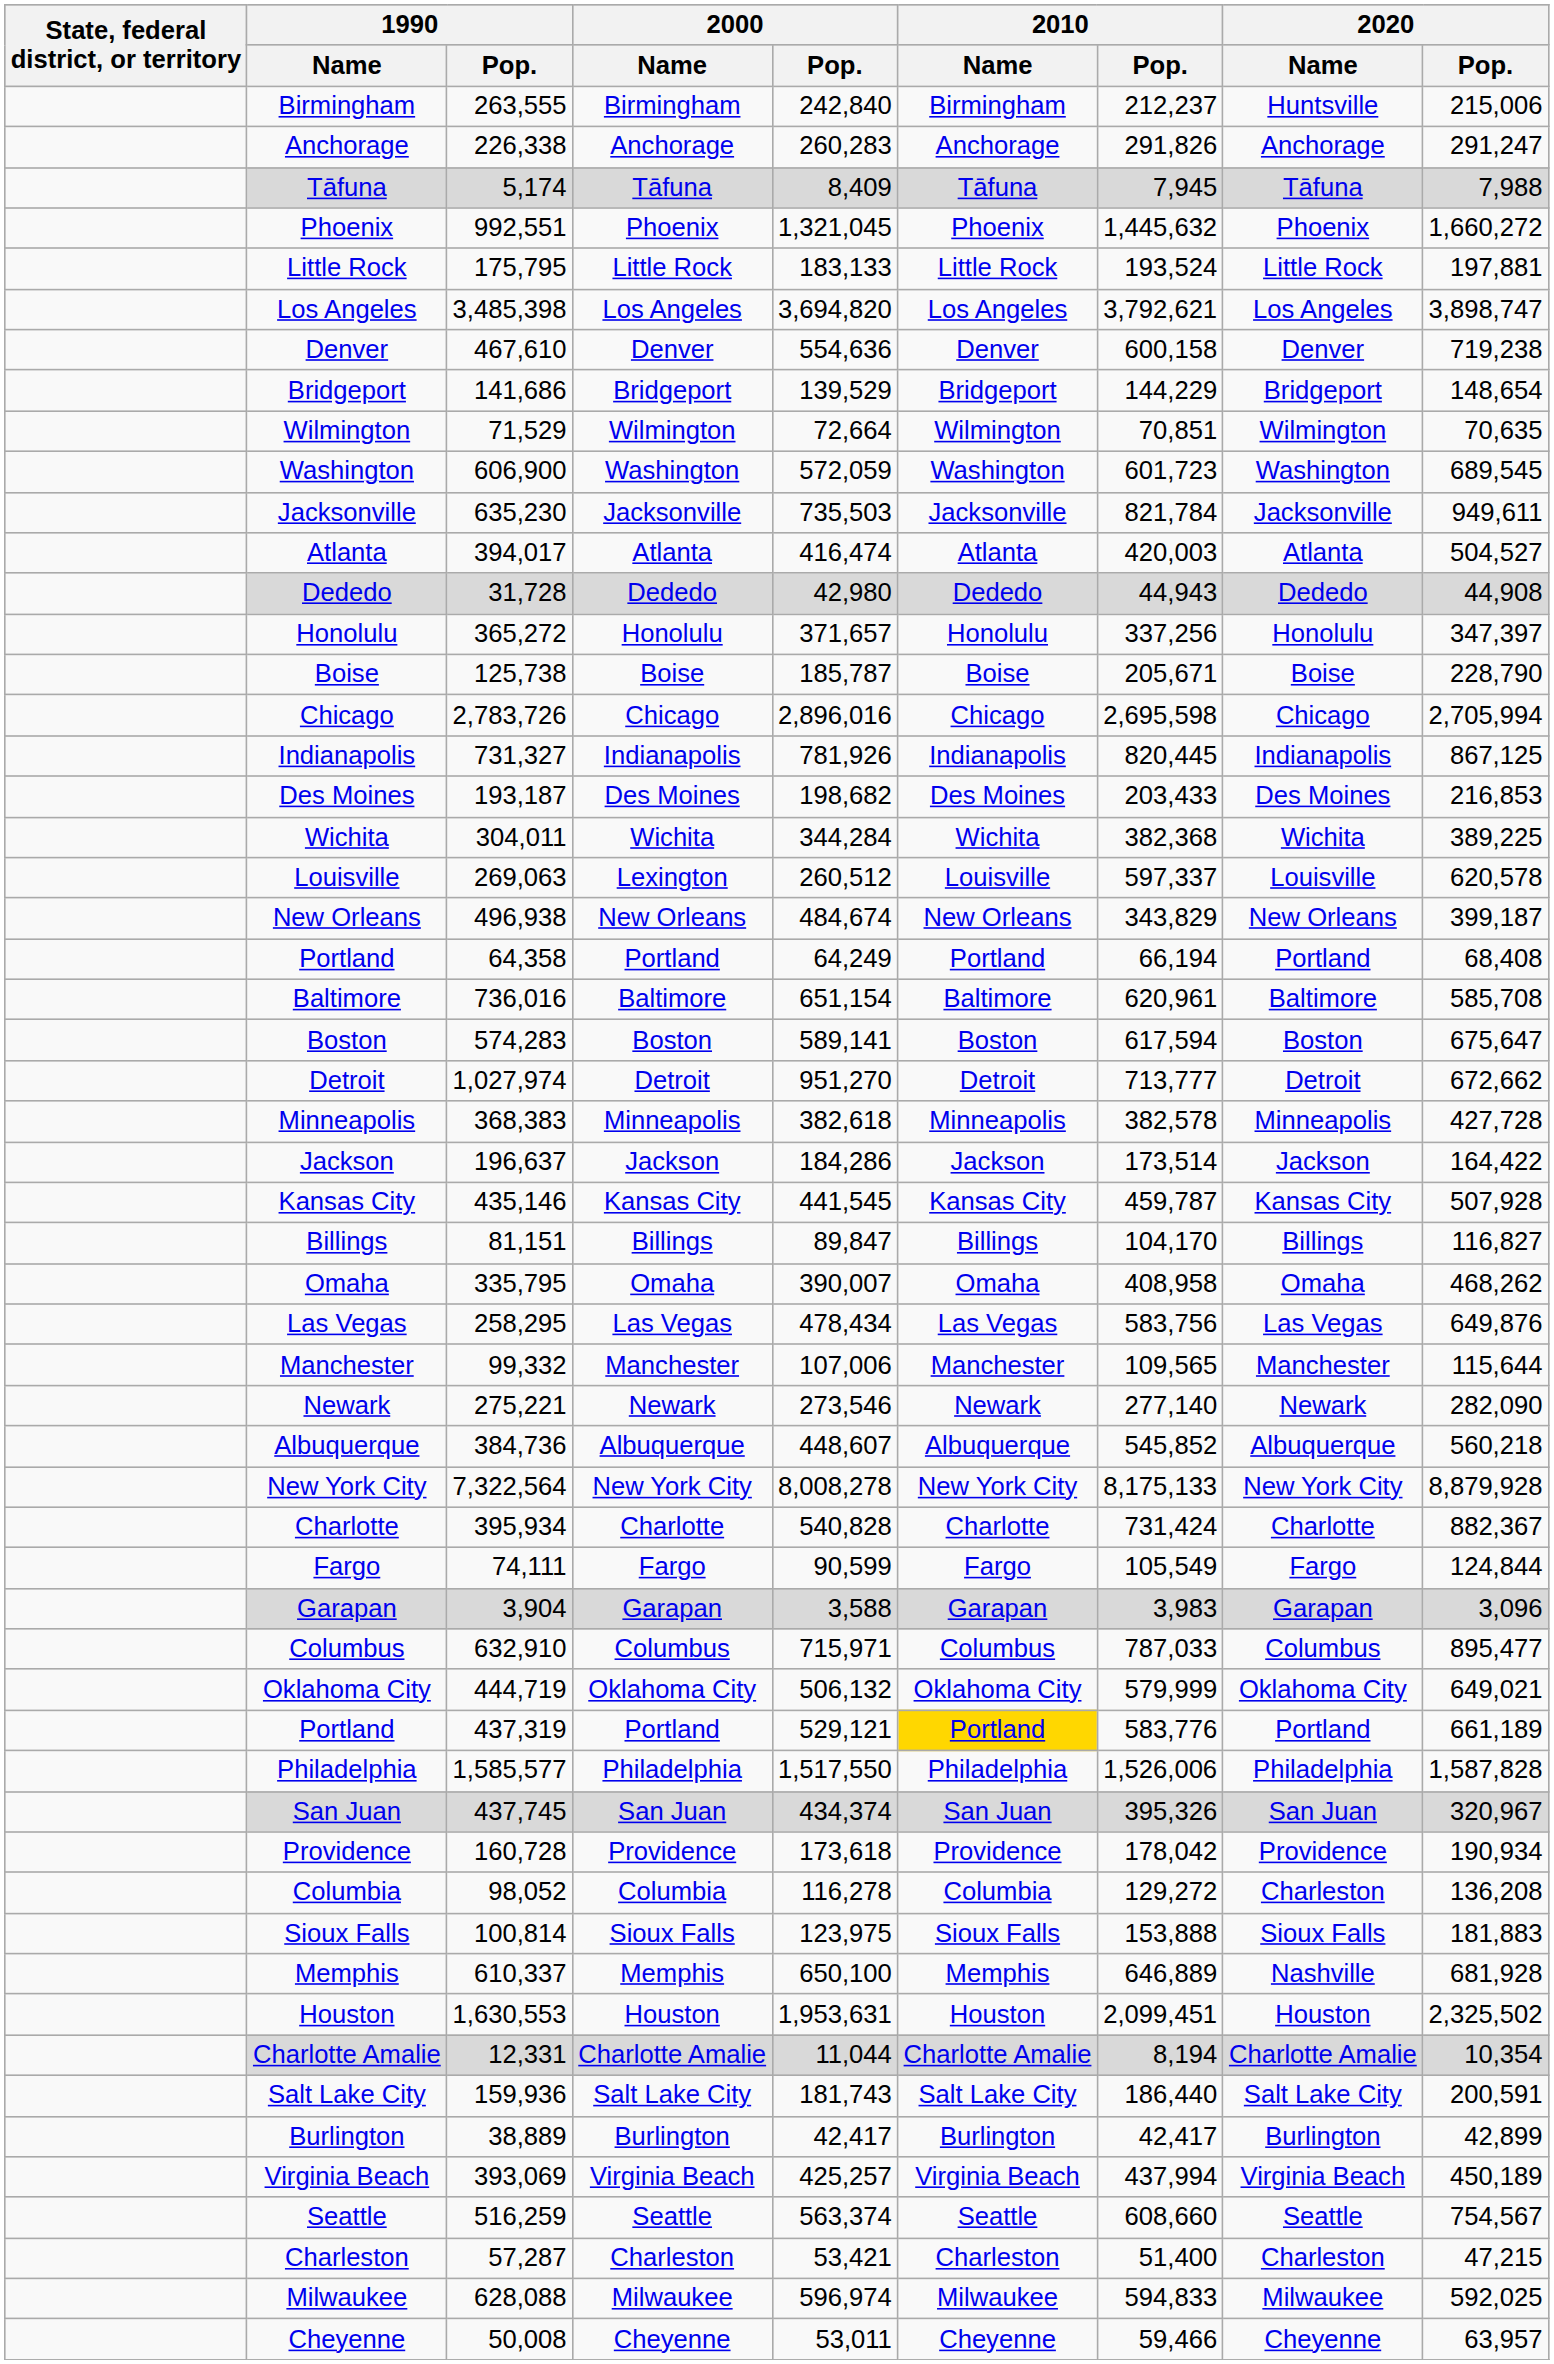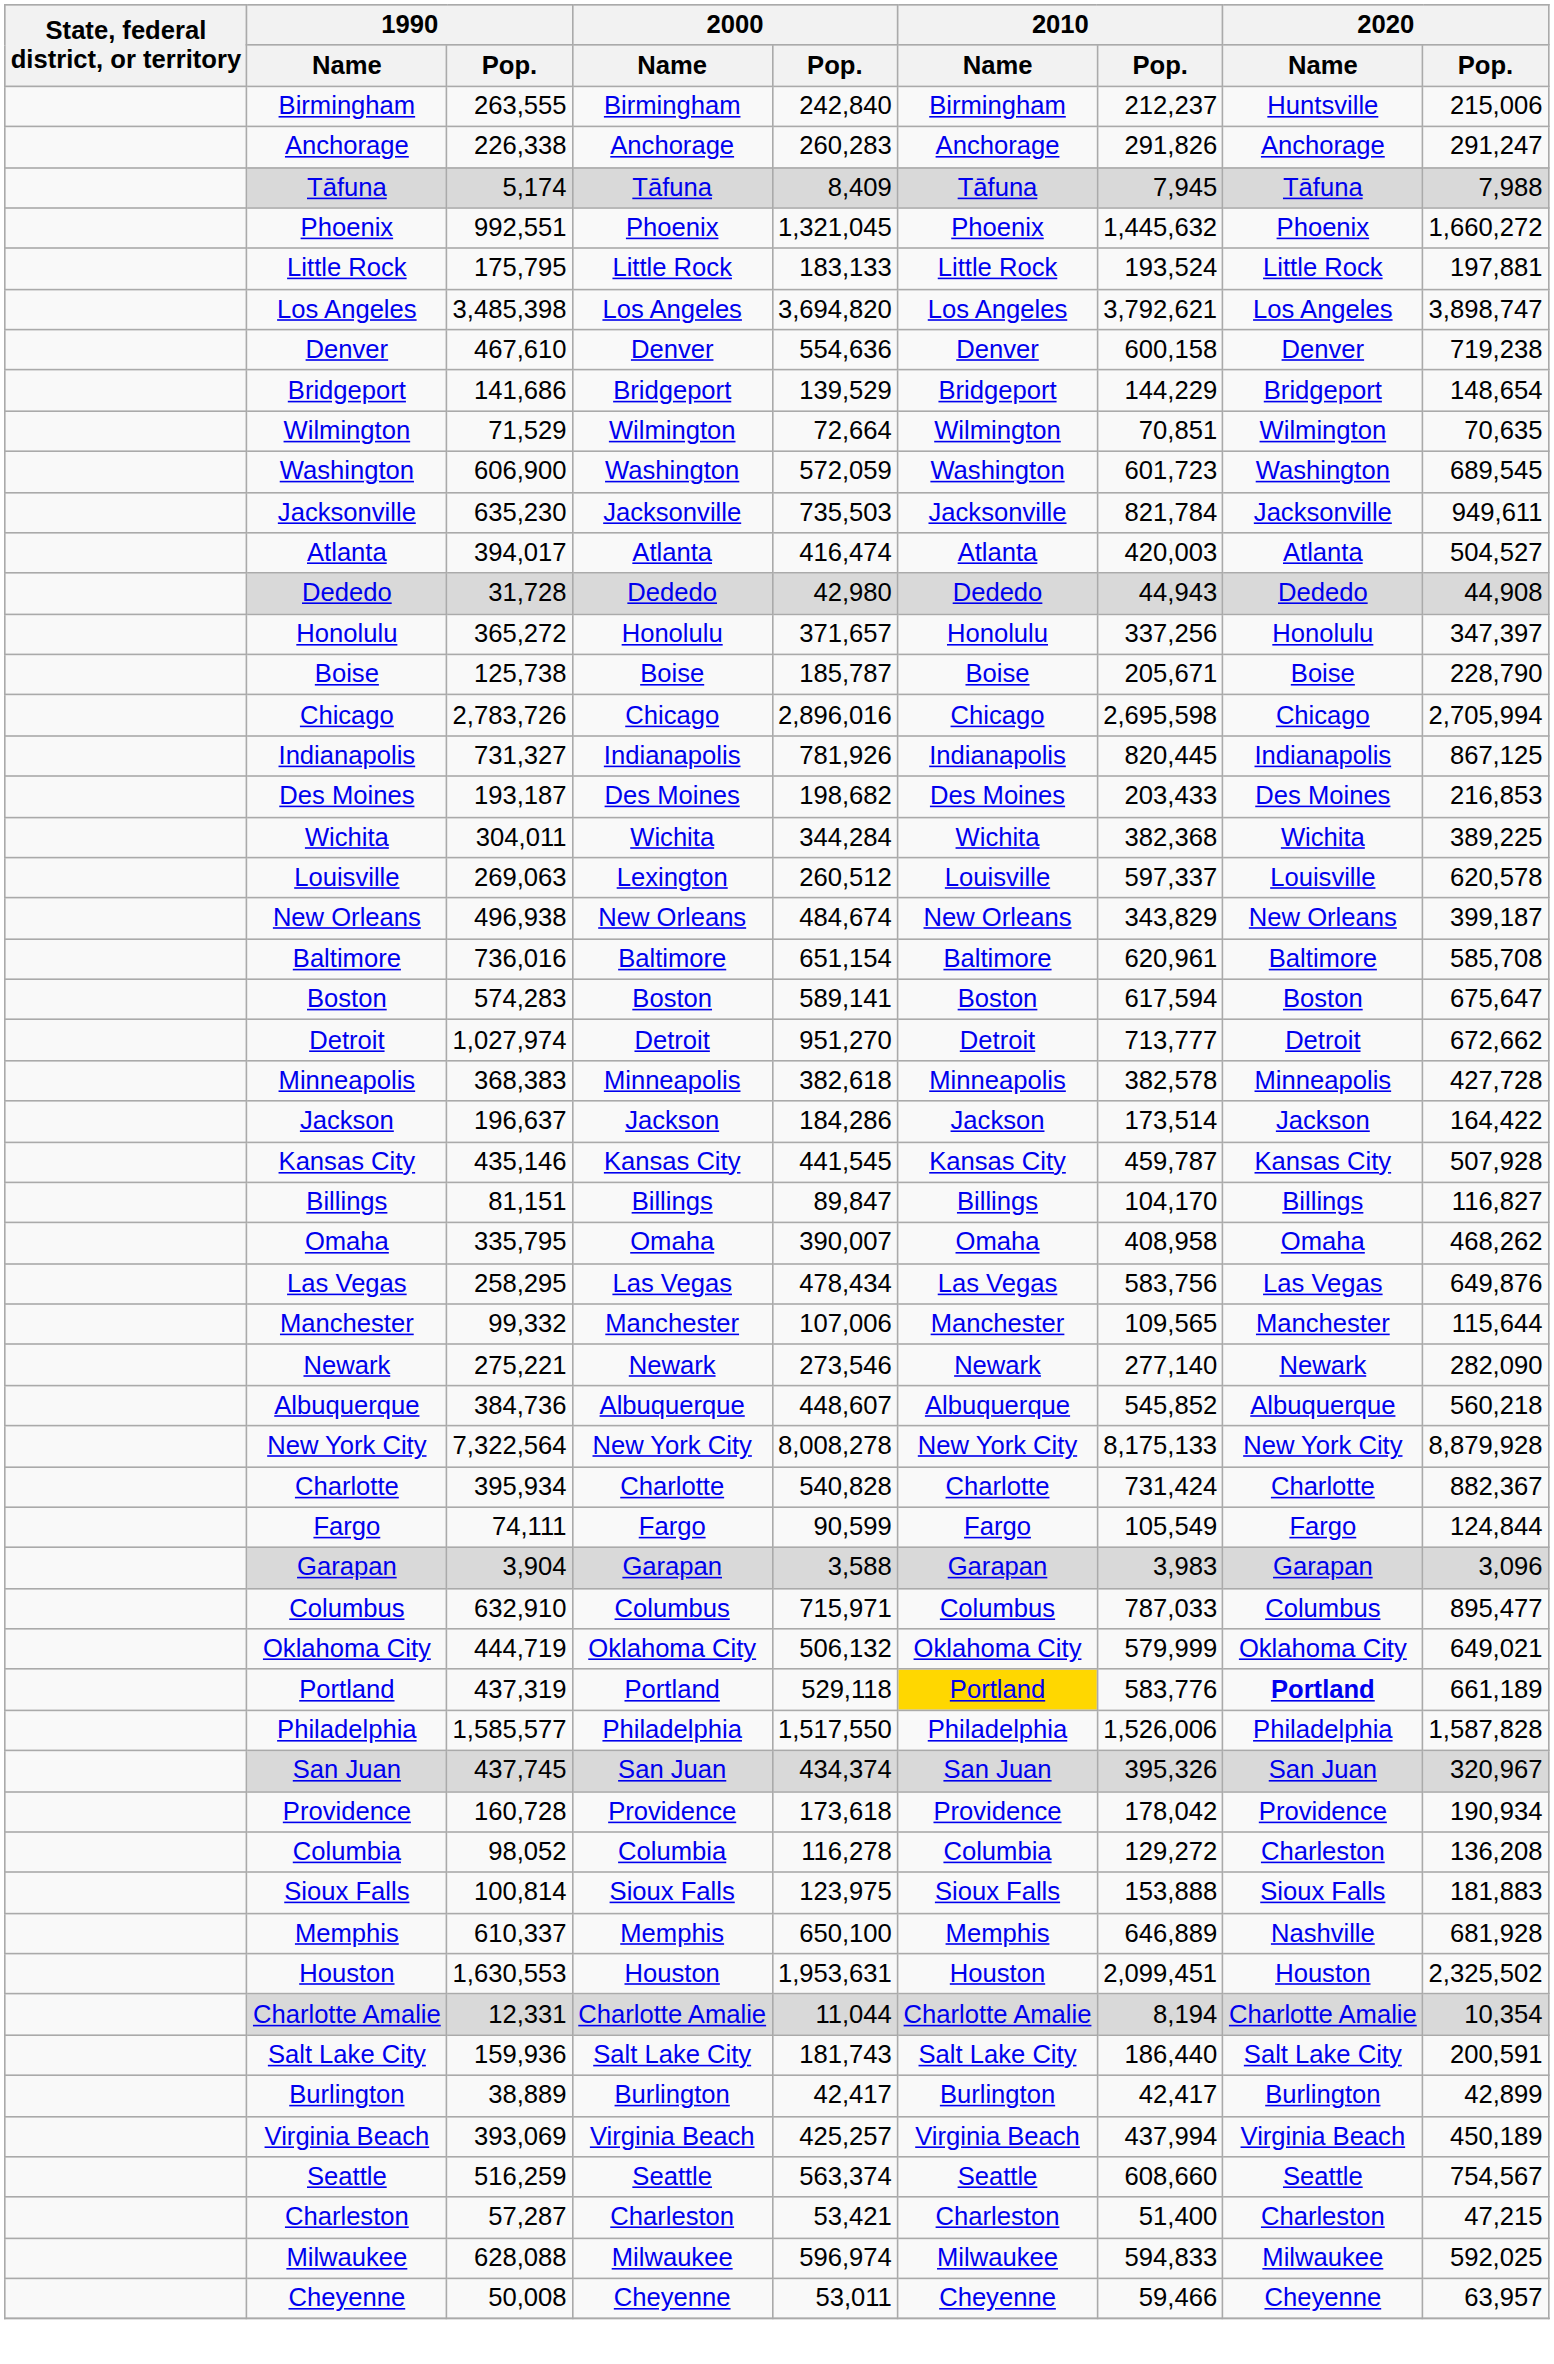- row: Portland | 64,358 | Portland | 64,249 | Portland | 66,194 | Portland | 68,408
Portland / 437,319 | 2000 / Pop.: 529,121 -> 529,118
Portland / 437,319 | 2020 / Name: normal -> bold
